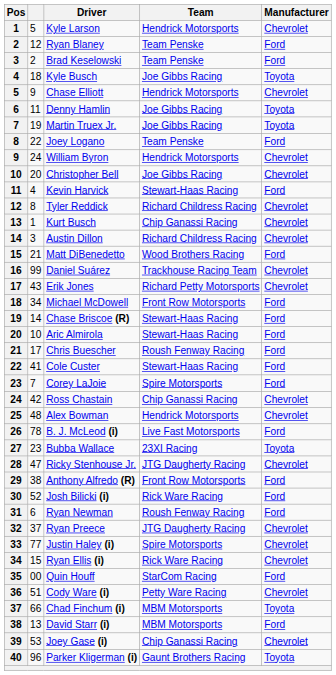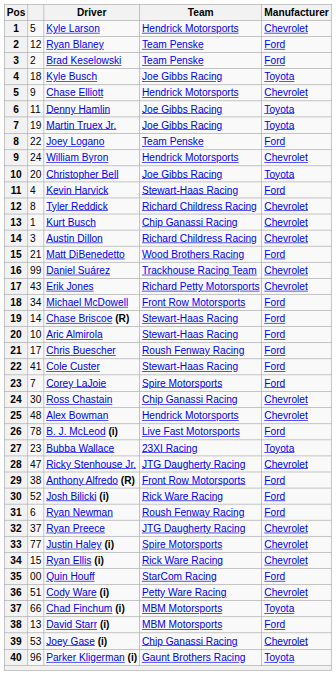Christopher Bell | Manufacturer: Chevrolet -> Toyota
Ross Chastain | column 2: 42 -> 30
